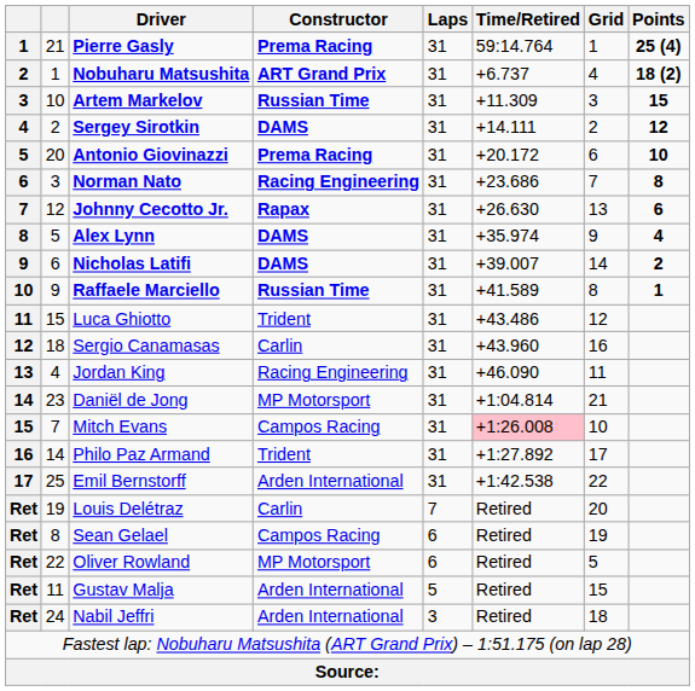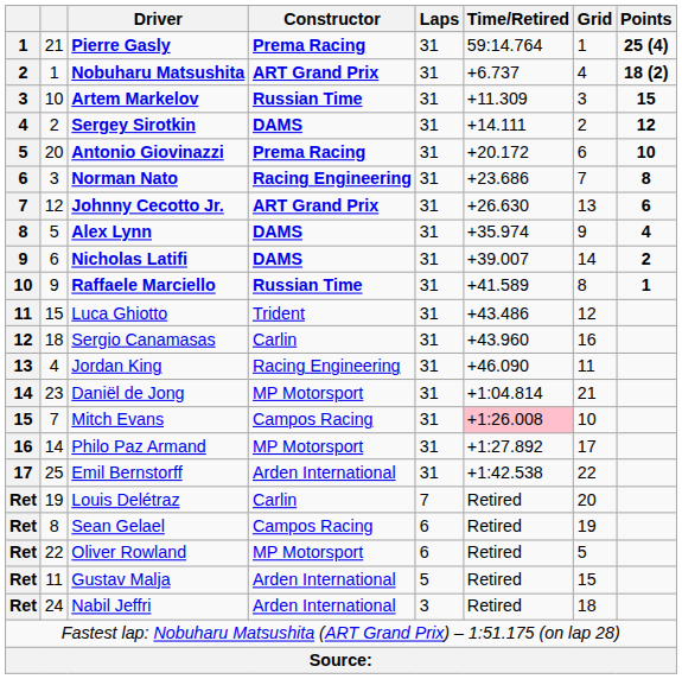Johnny Cecotto Jr. | Constructor: Rapax -> ART Grand Prix
Philo Paz Armand | Constructor: Trident -> MP Motorsport
